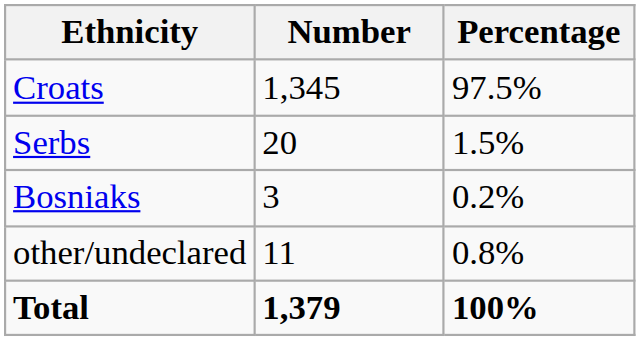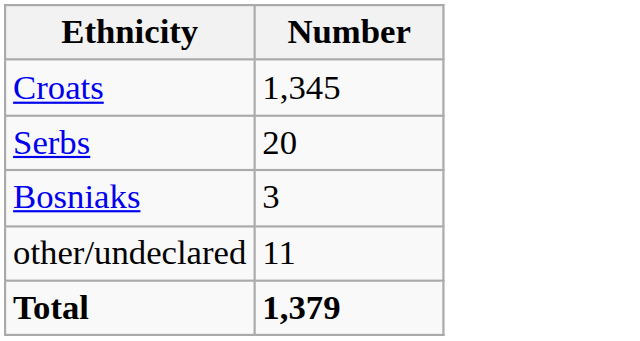- column: Percentage | 97.5% | 1.5% | 0.2% | 0.8% | 100%
